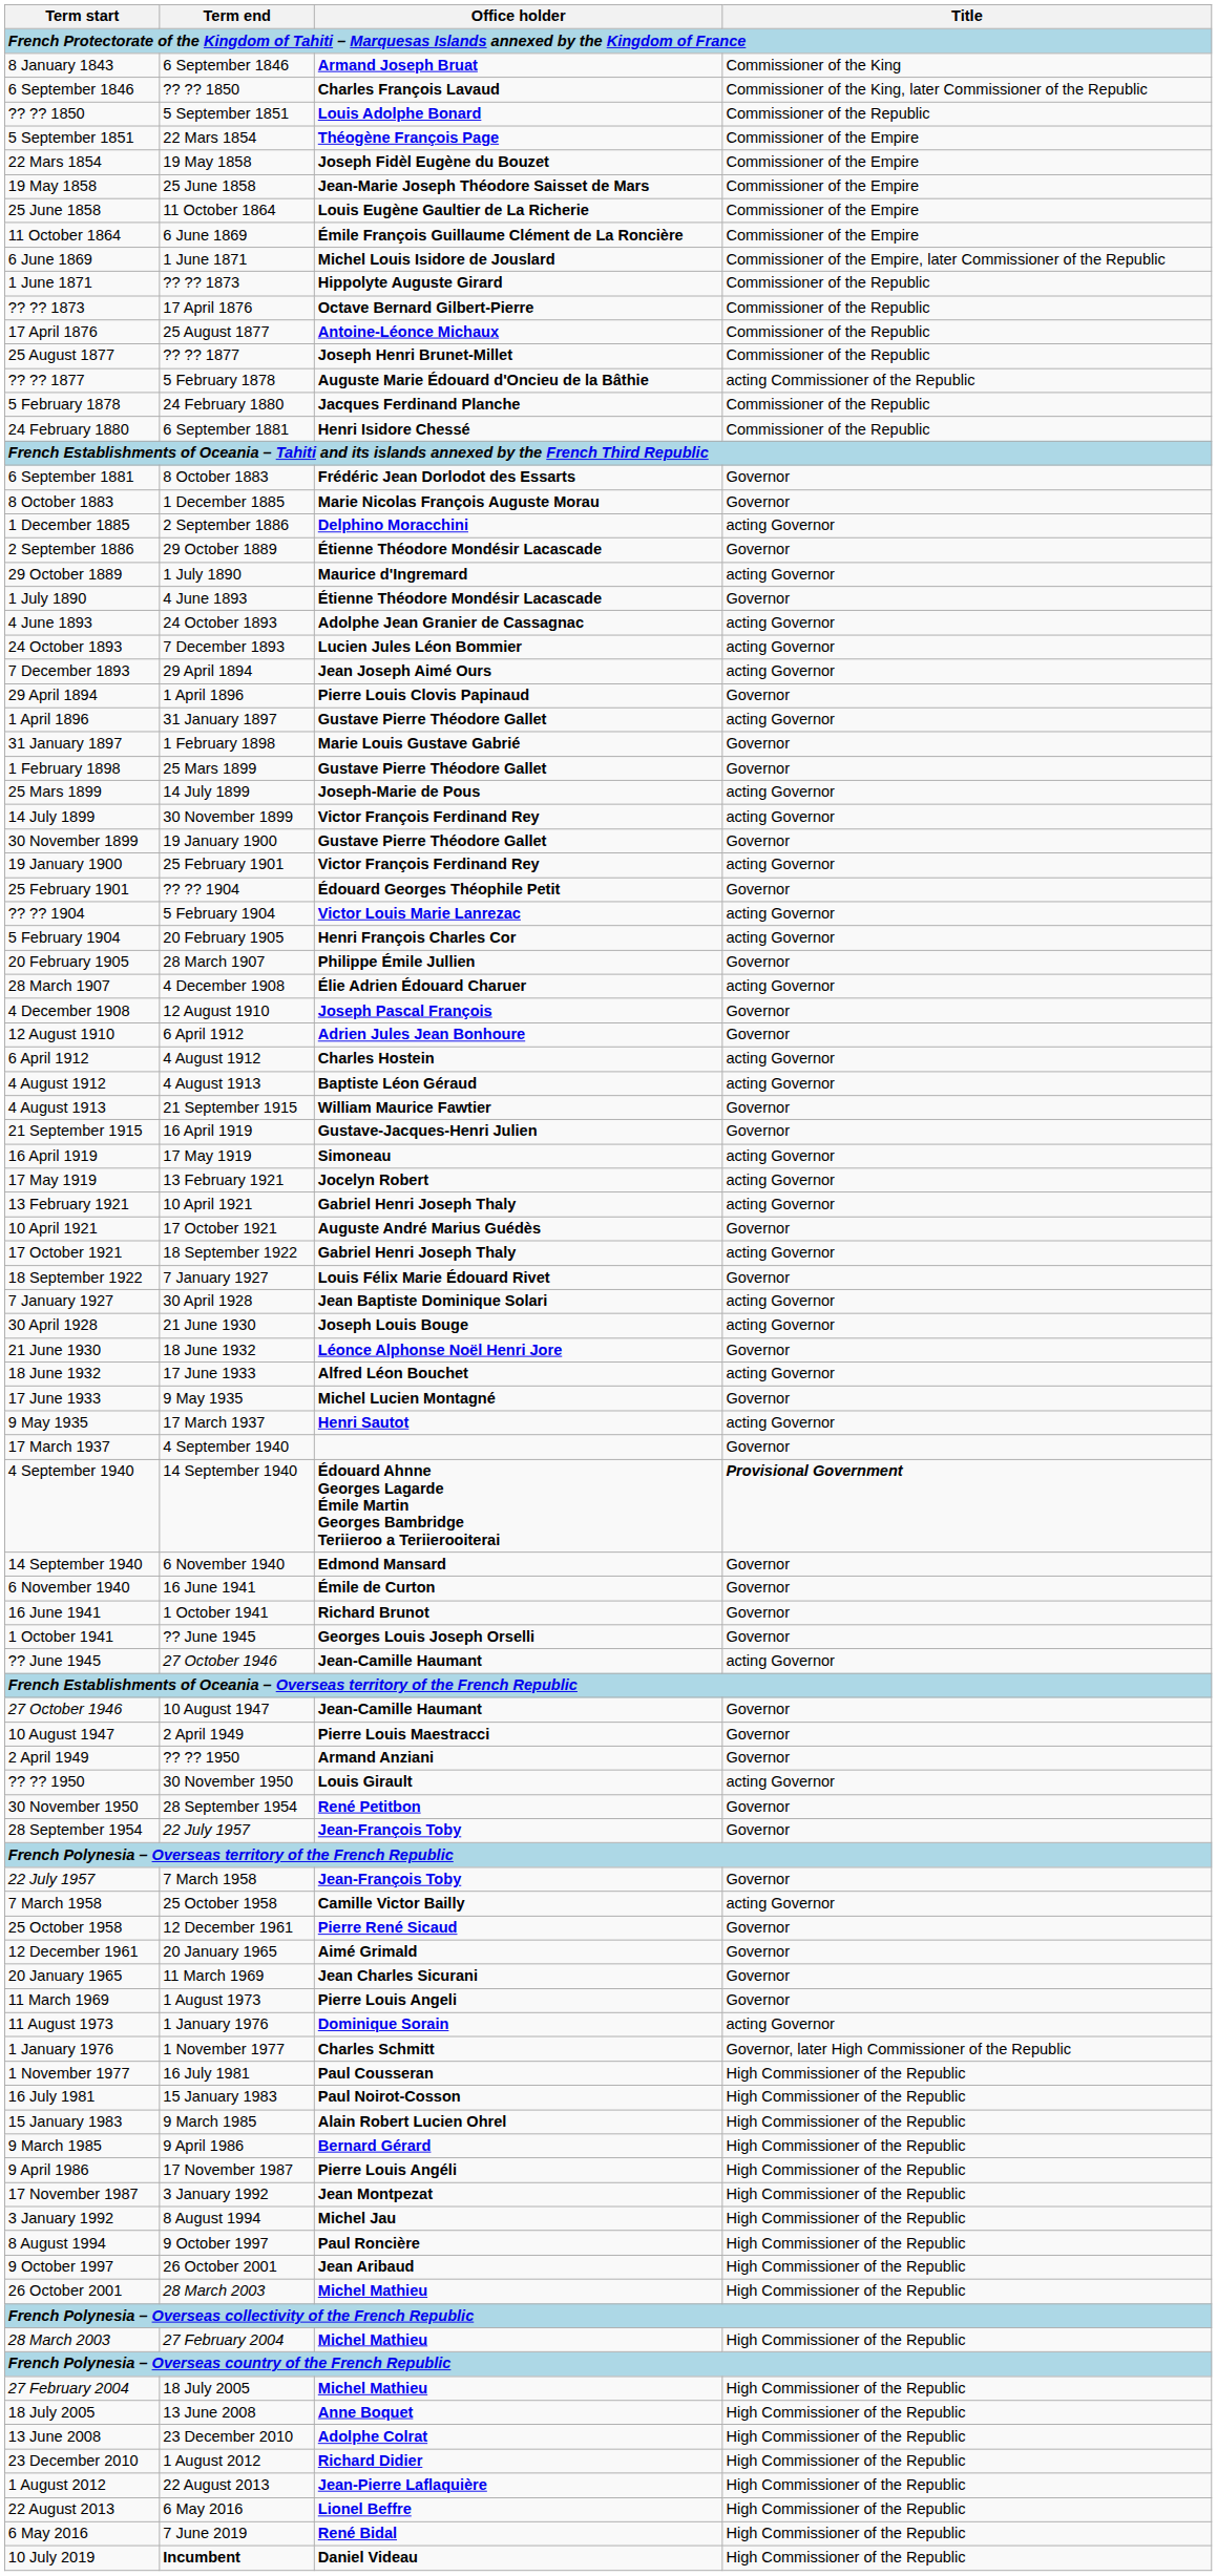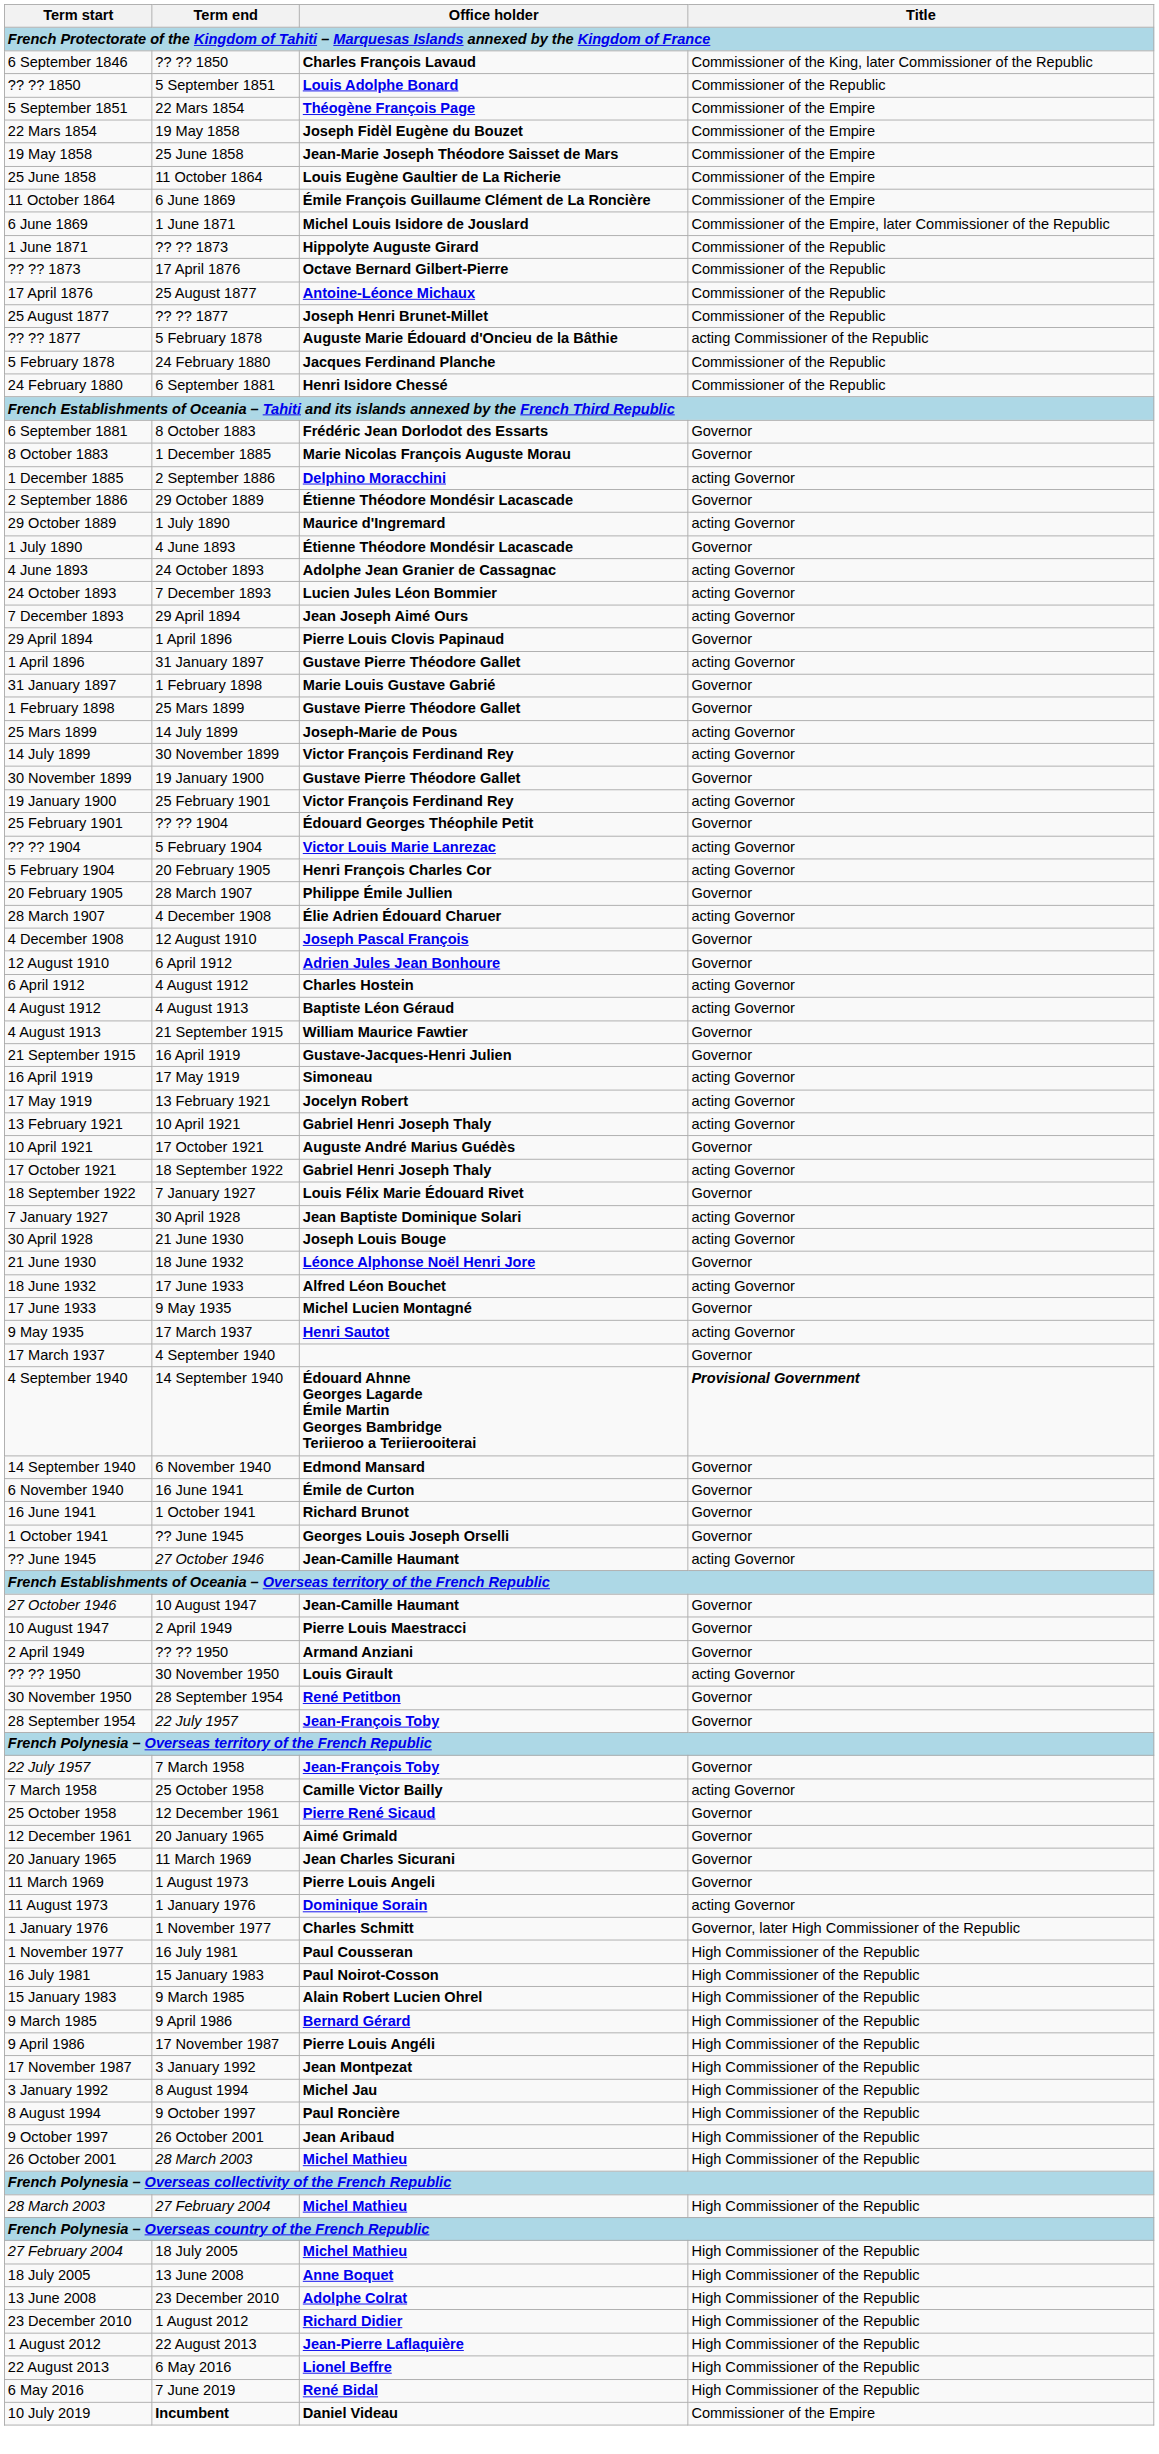- row: 8 January 1843 | 6 September 1846 | Armand Joseph Bruat | Commissioner of the King
10 July 2019 | Title: High Commissioner of the Republic -> Commissioner of the Empire
